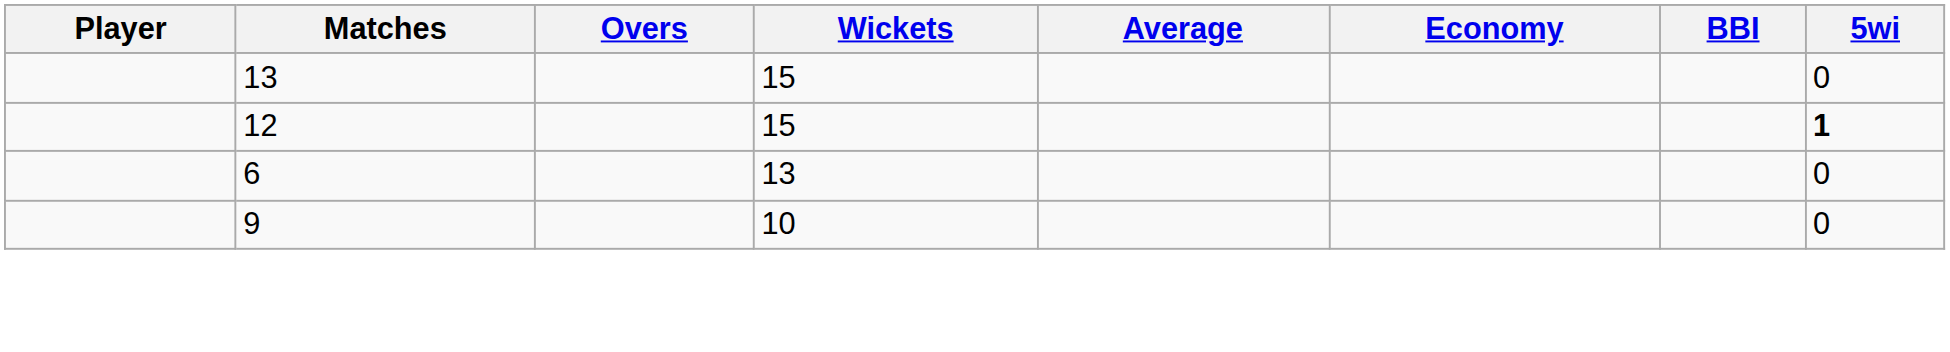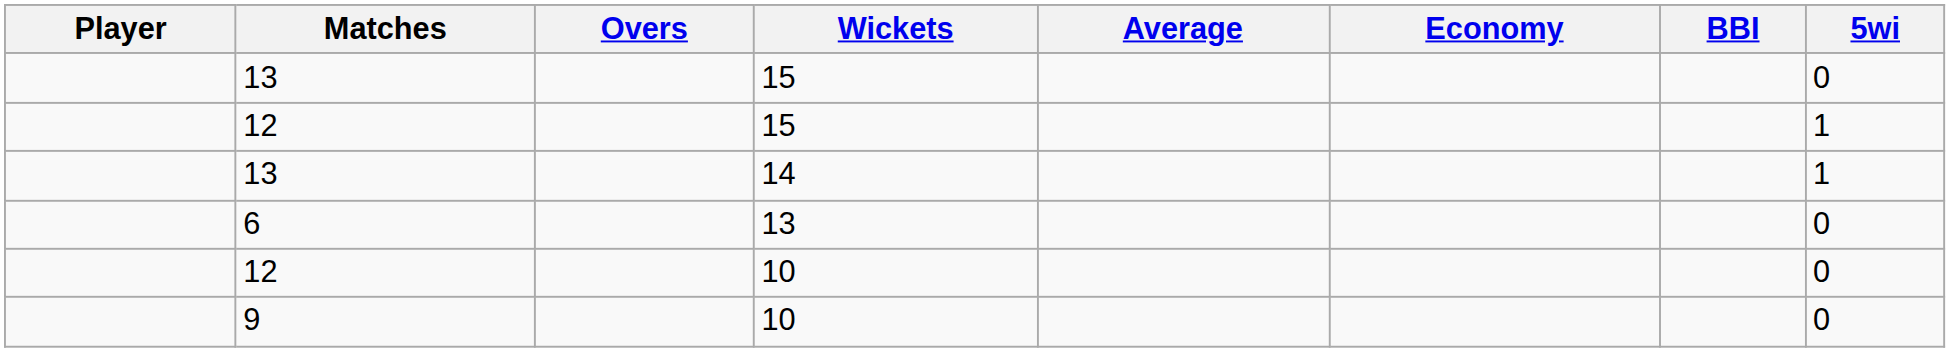12 / 15 | 5wi: bold -> normal
+ row: 13 | 14 | 1
+ row: 12 | 10 | 0
